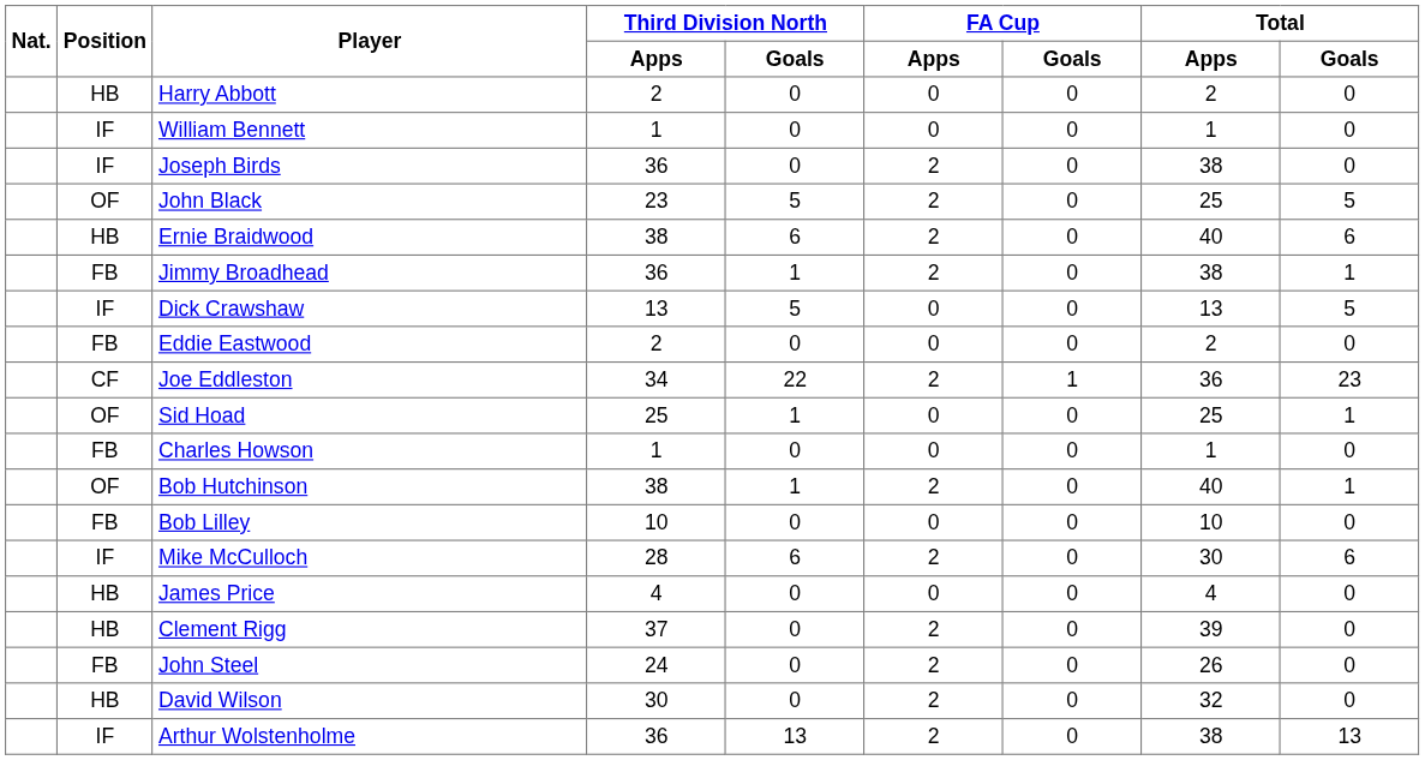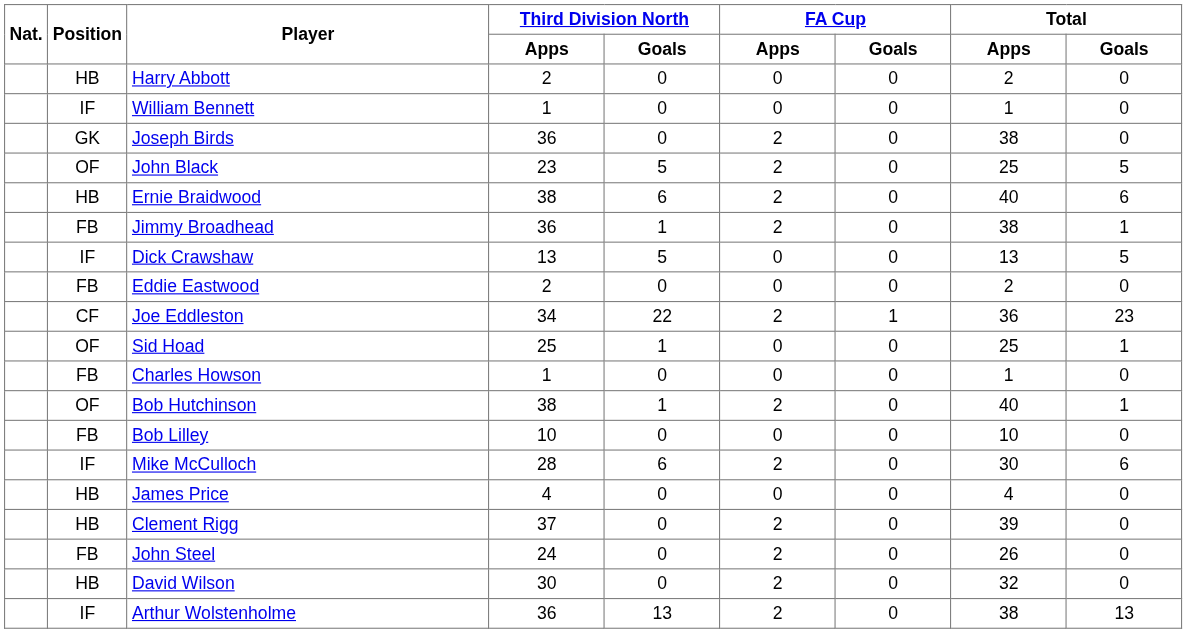Joseph Birds | Position: IF -> GK
